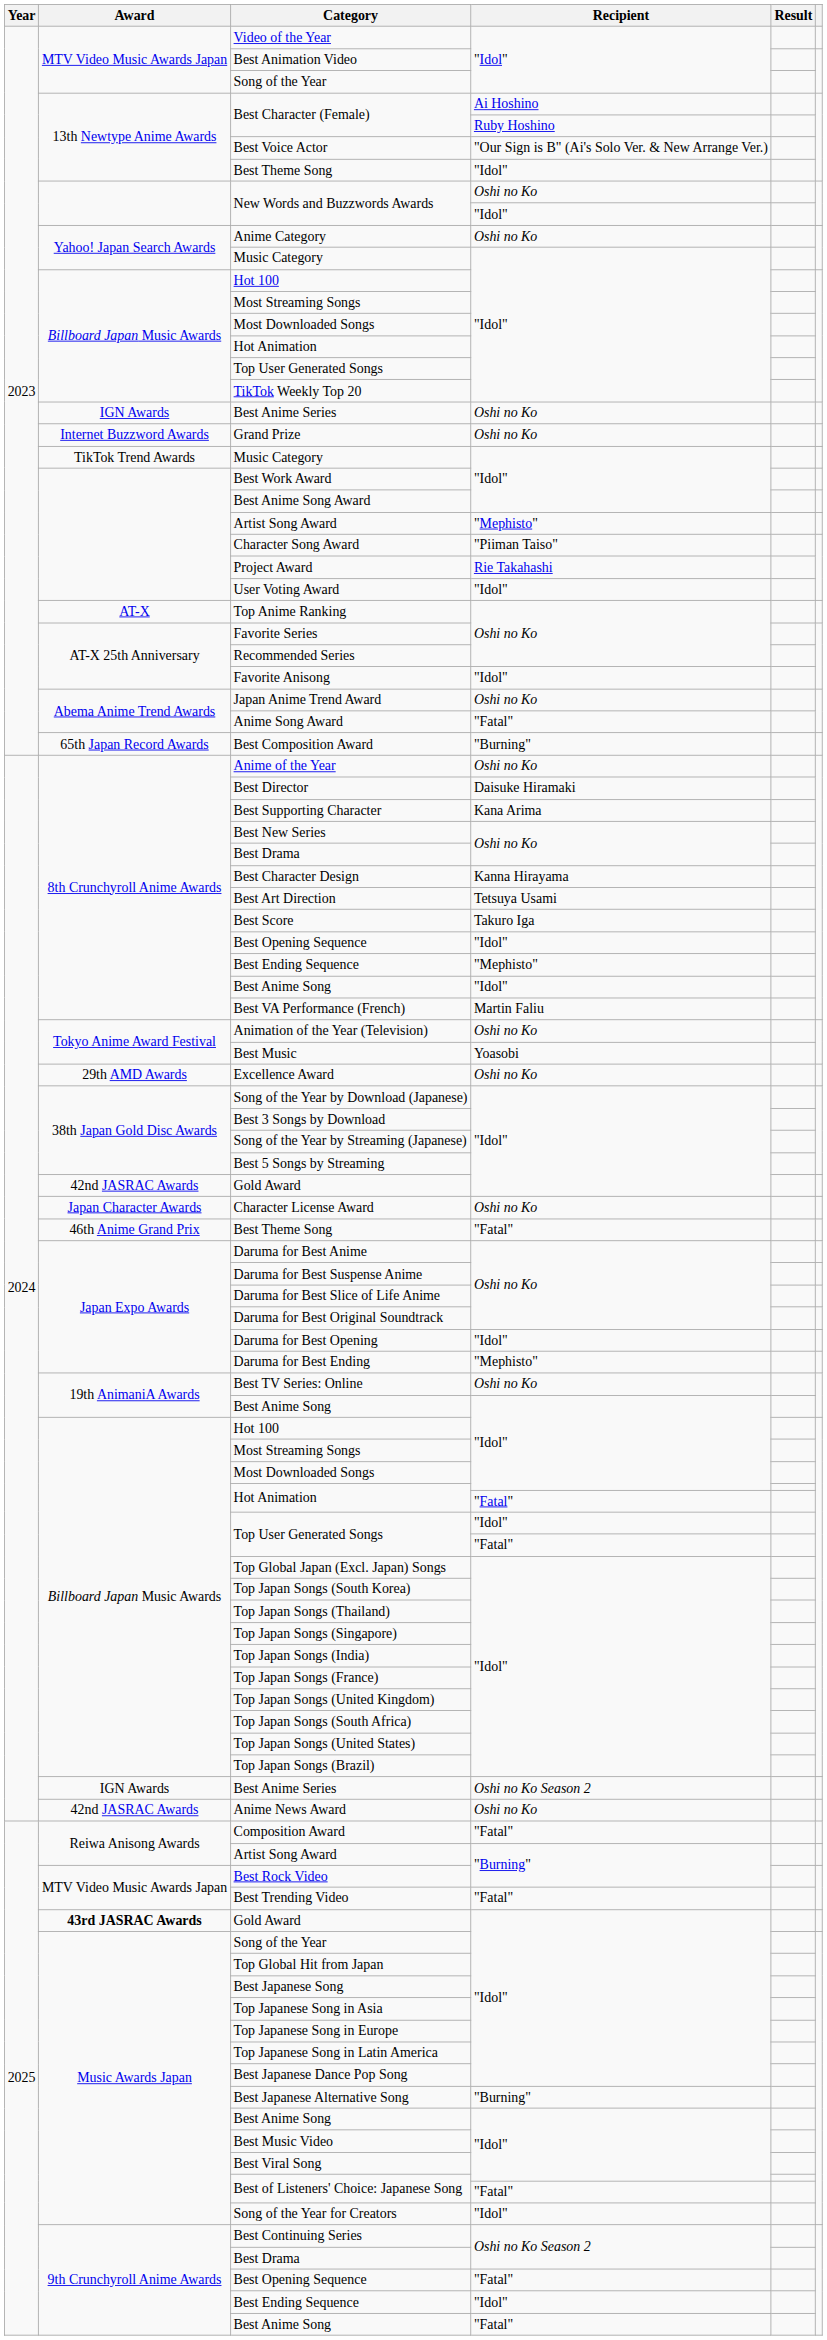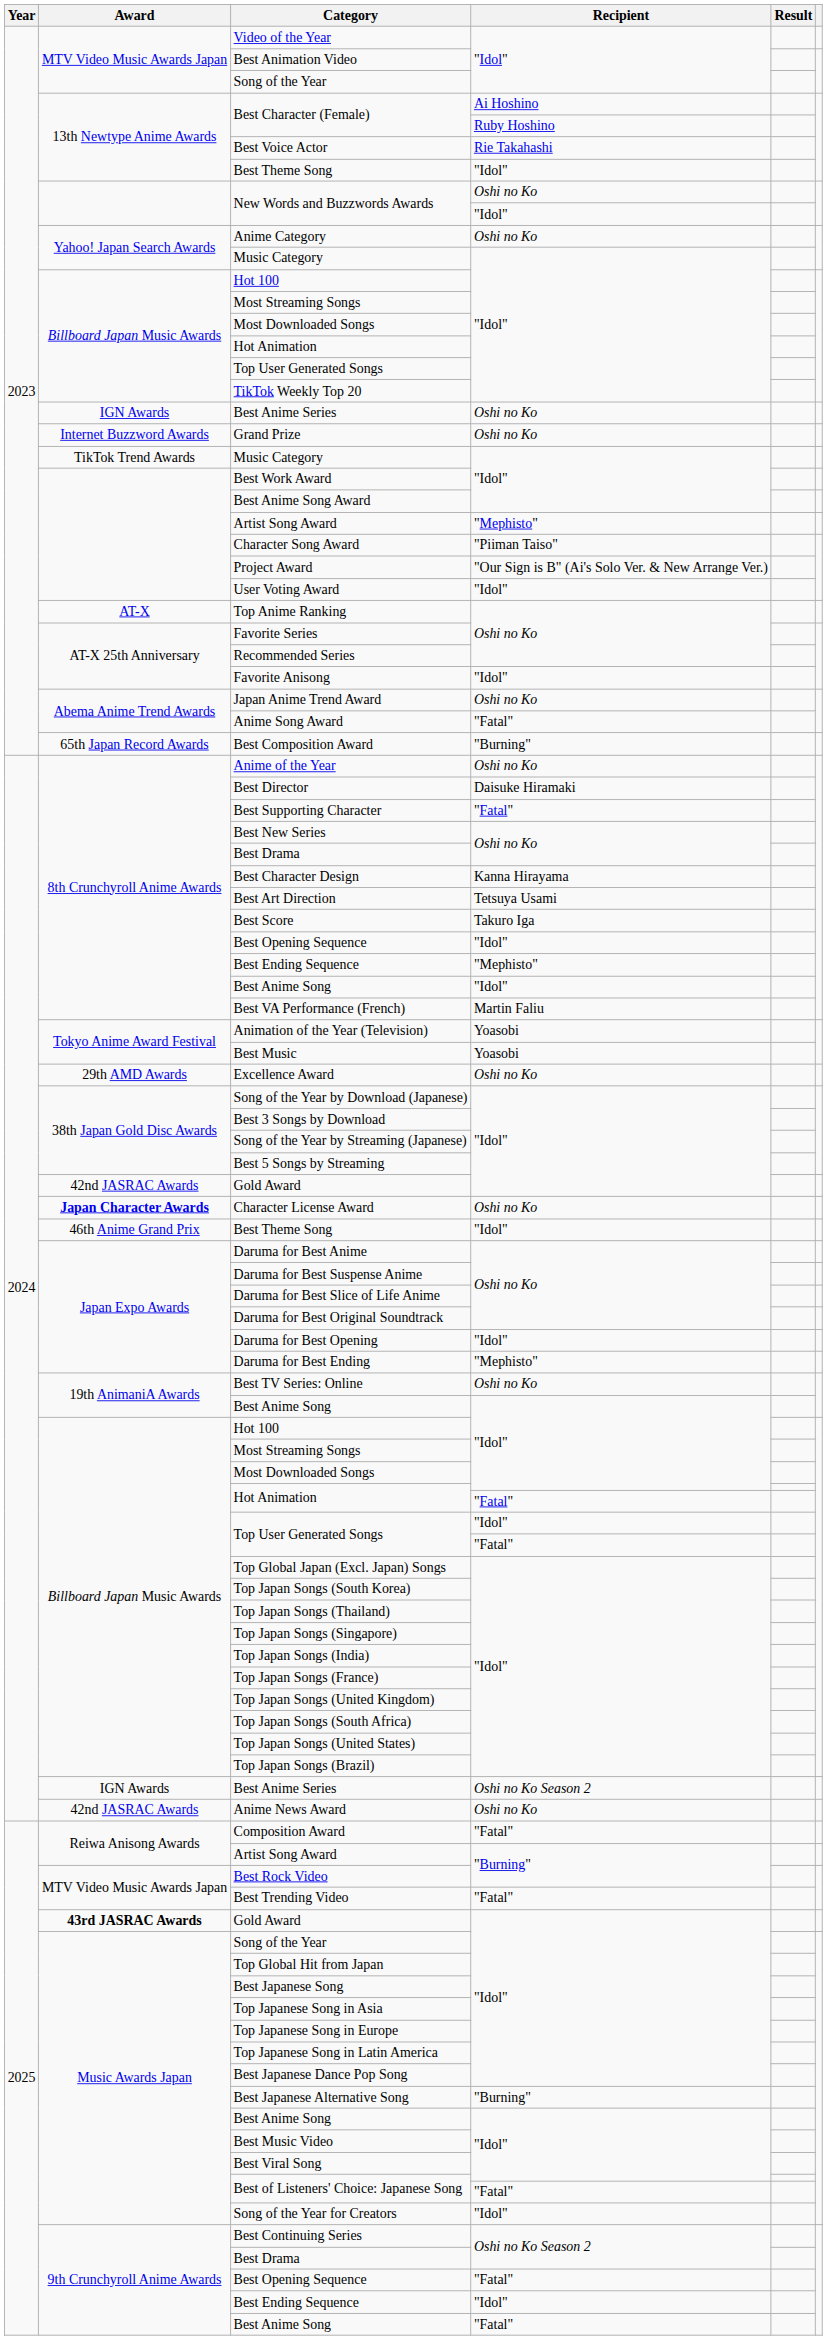Best Voice Actor | Recipient: "Our Sign is B" (Ai's Solo Ver. & New Arrange Ver.) -> Rie Takahashi
Project Award | Recipient: Rie Takahashi -> "Our Sign is B" (Ai's Solo Ver. & New Arrange Ver.)
Best Supporting Character | Recipient: Kana Arima -> "Fatal"
Animation of the Year (Television) | Recipient: Oshi no Ko -> Yoasobi
Character License Award | Award: normal -> bold
2024 / Best Theme Song | Recipient: "Fatal" -> "Idol"
